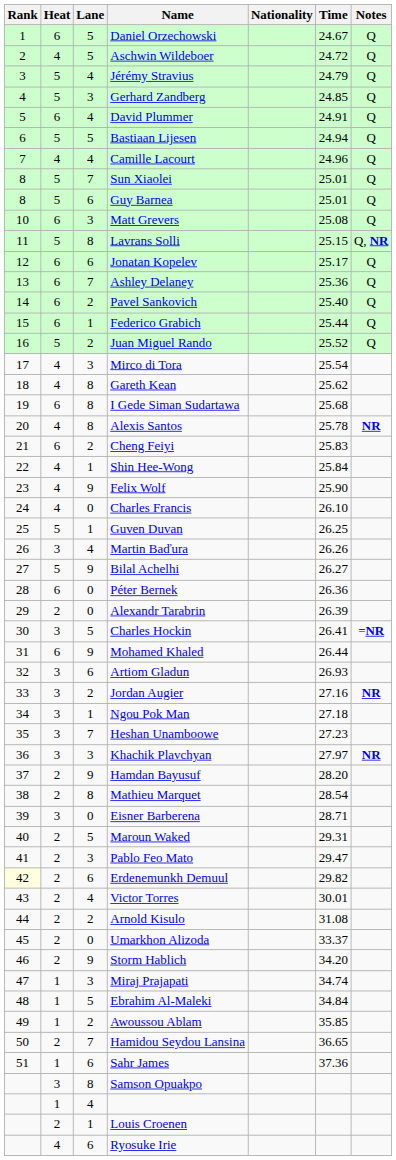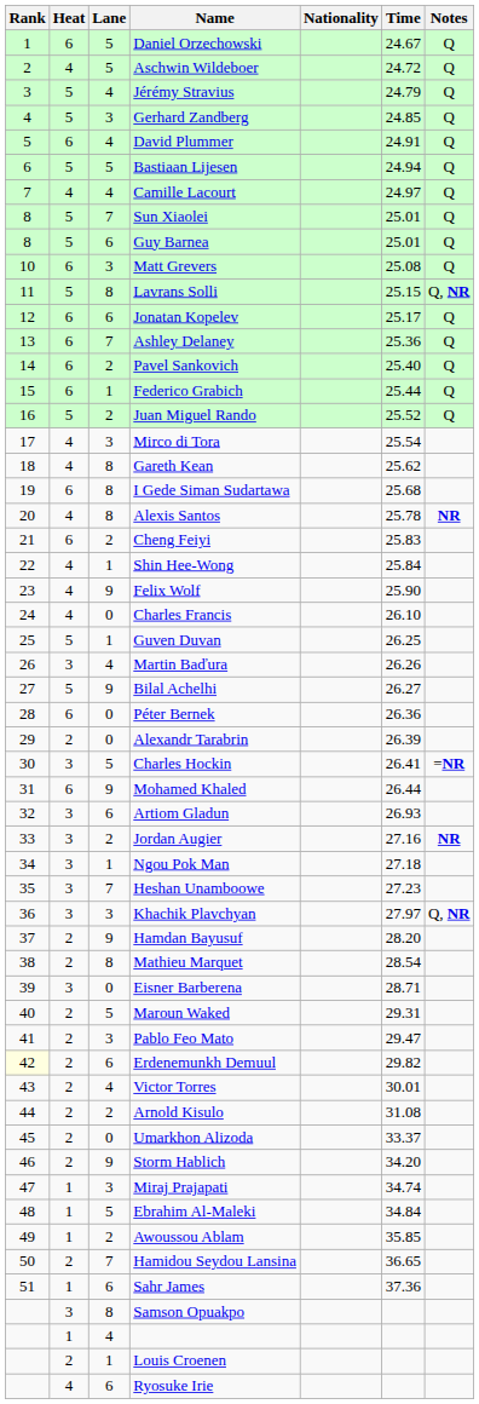Camille Lacourt | Time: 24.96 -> 24.97
Khachik Plavchyan | Notes: NR -> Q, NR
